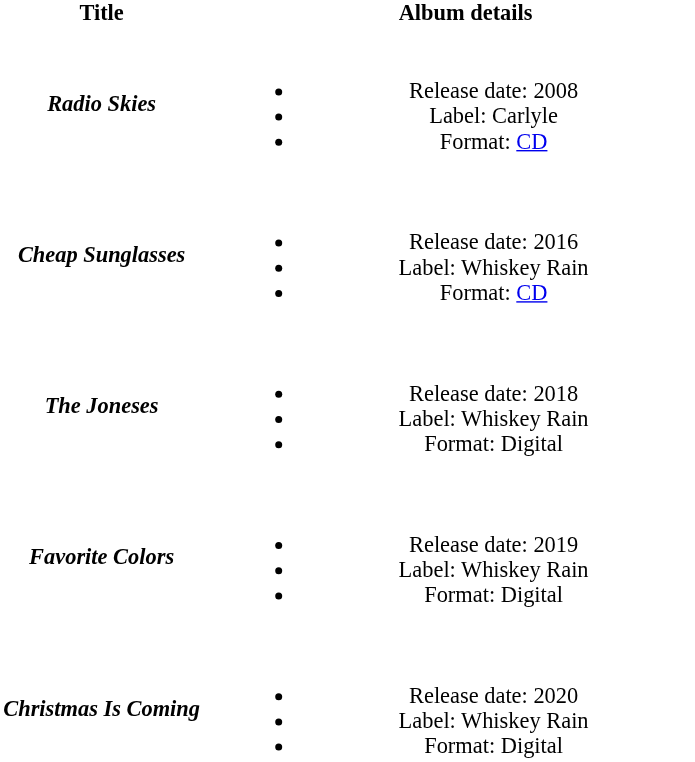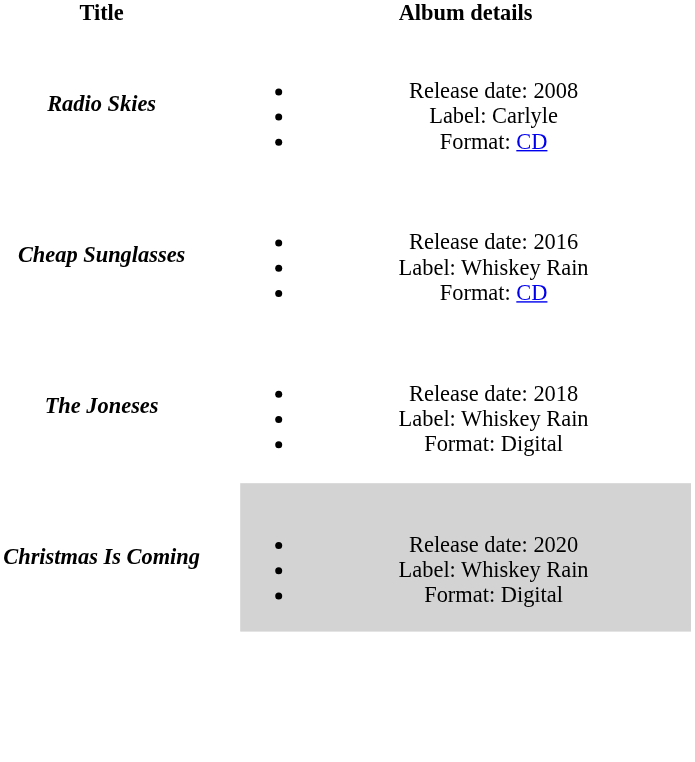- row: Favorite Colors | Release date: 2019 Label: Whiskey Rain Format: Digital
Christmas Is Coming | Album details: no background -> lightgrey background
